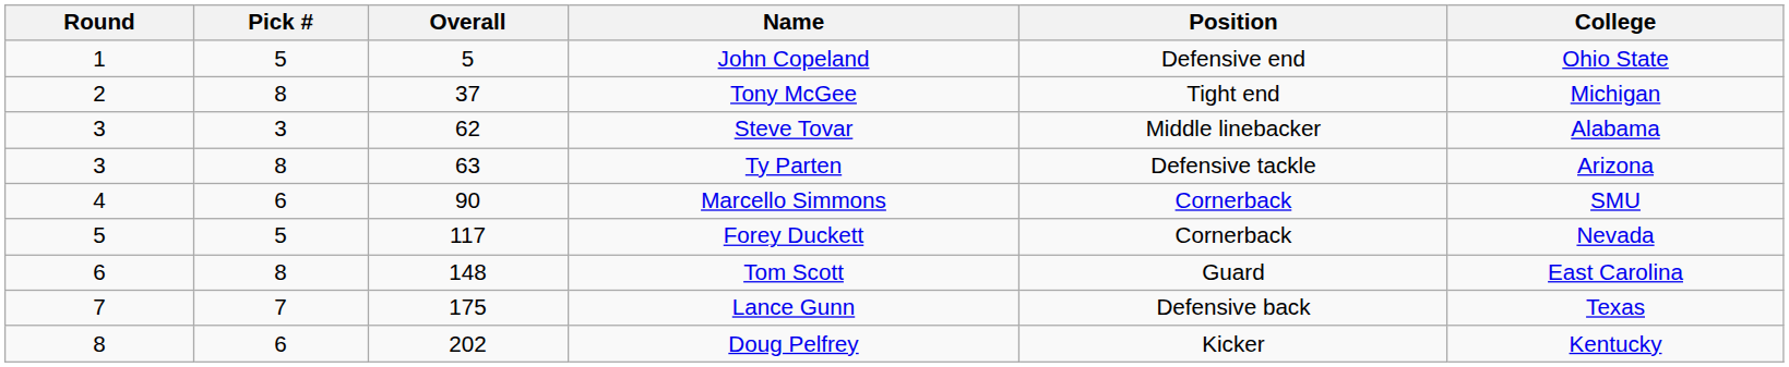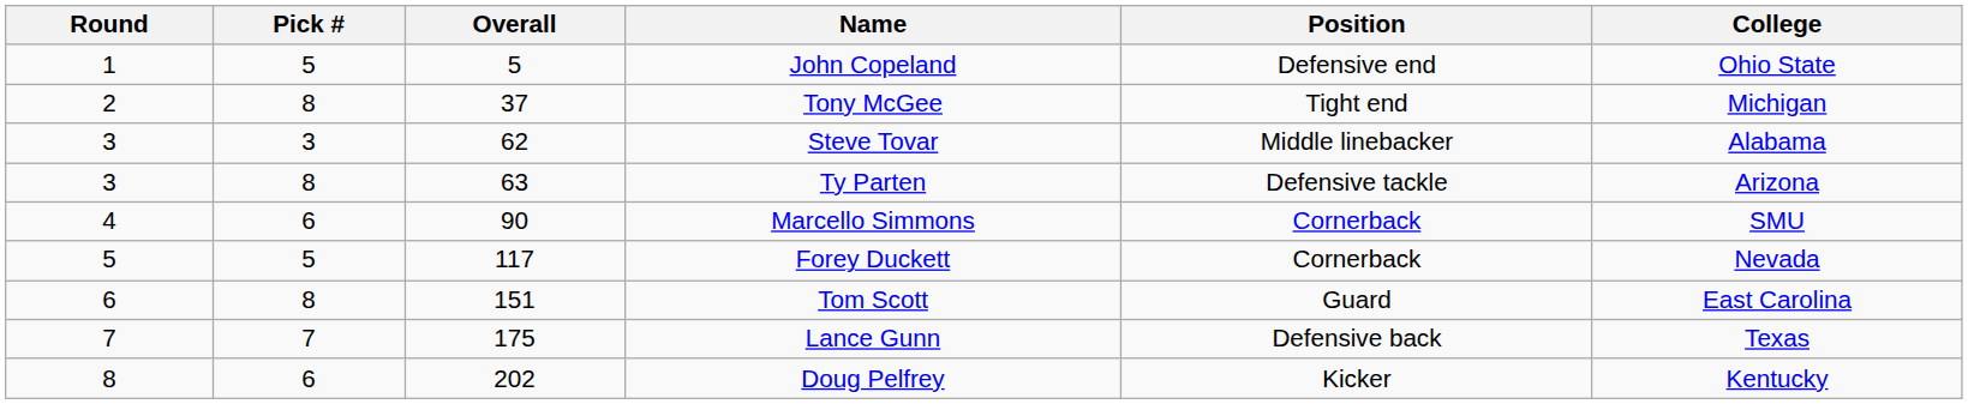Tom Scott | Overall: 148 -> 151
